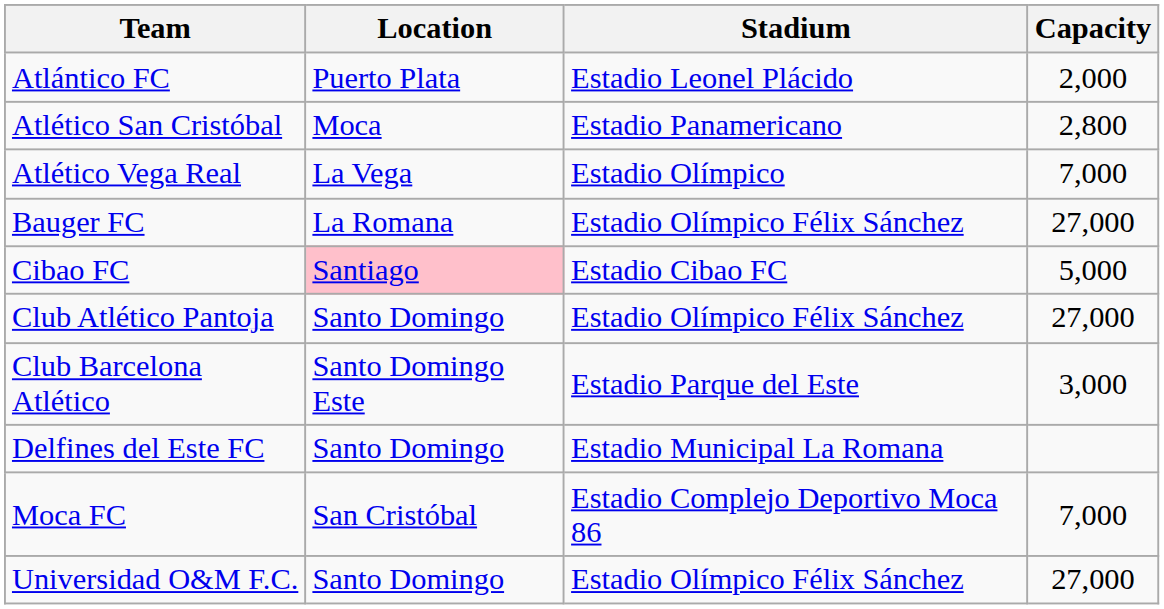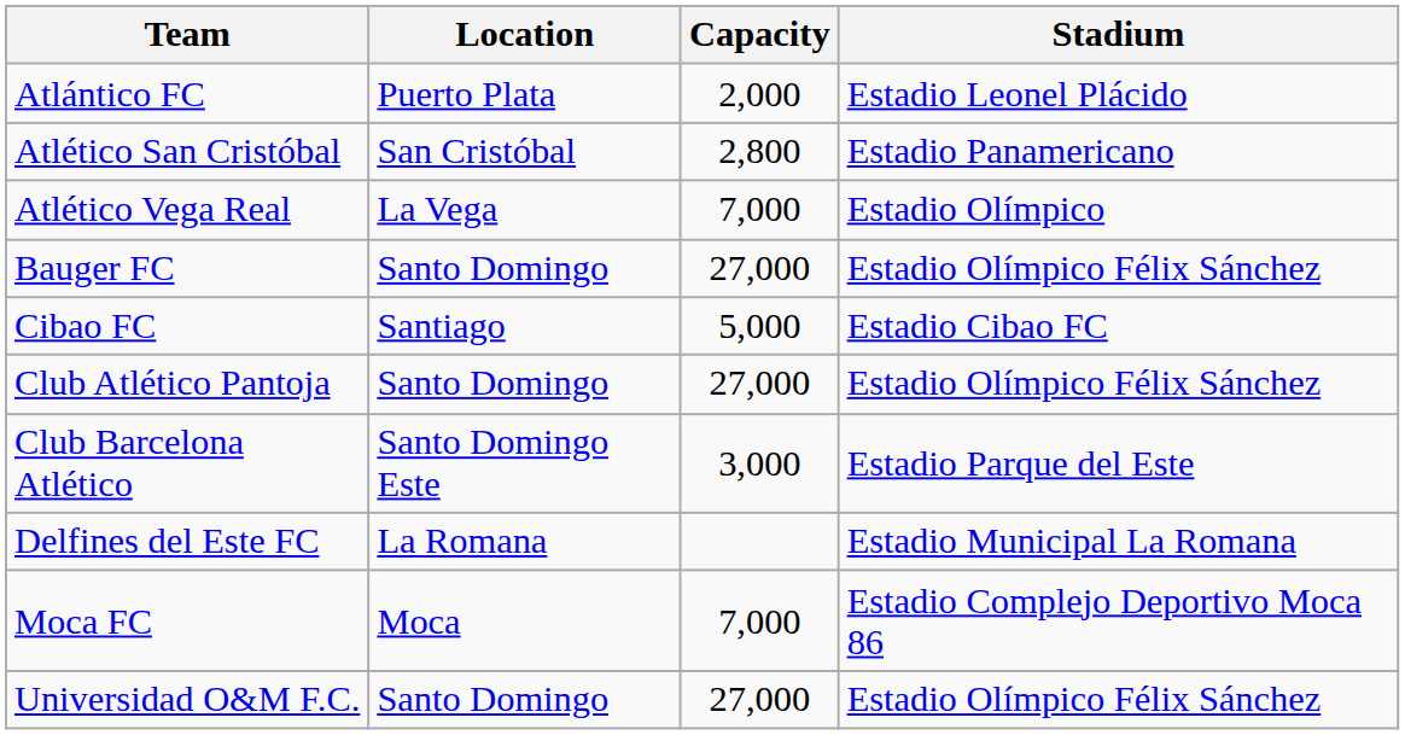columns swapped: Stadium <-> Capacity
Atlético San Cristóbal | Location: Moca -> San Cristóbal
Bauger FC | Location: La Romana -> Santo Domingo
Cibao FC | Location: pink background -> no background
Delfines del Este FC | Location: Santo Domingo -> La Romana
Moca FC | Location: San Cristóbal -> Moca
